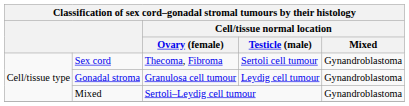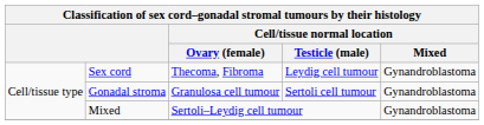Sex cord | Cell/tissue normal location / Testicle (male): Sertoli cell tumour -> Leydig cell tumour
Gonadal stroma | Cell/tissue normal location / Testicle (male): Leydig cell tumour -> Sertoli cell tumour
